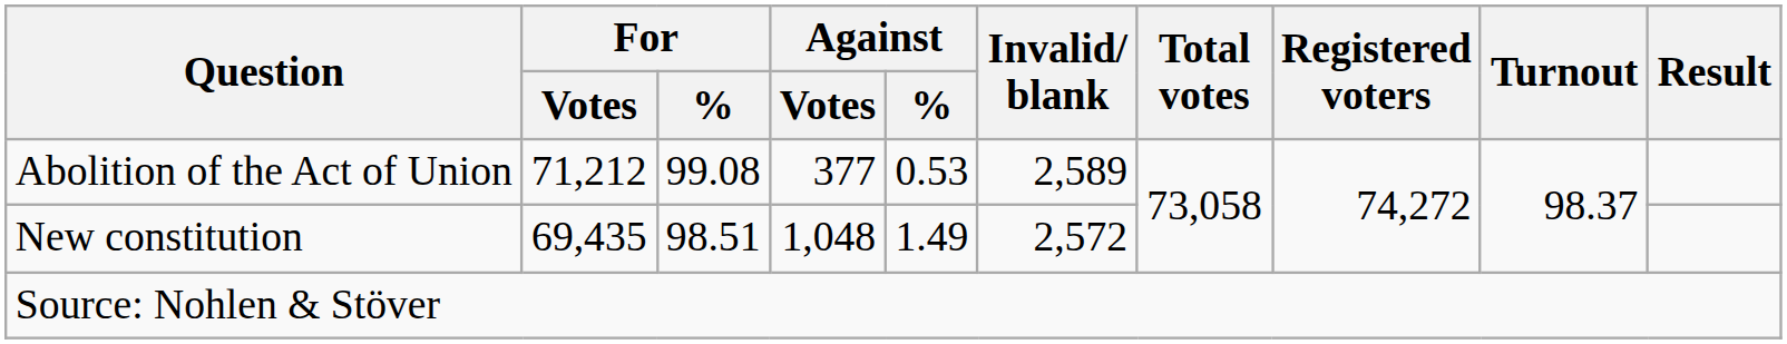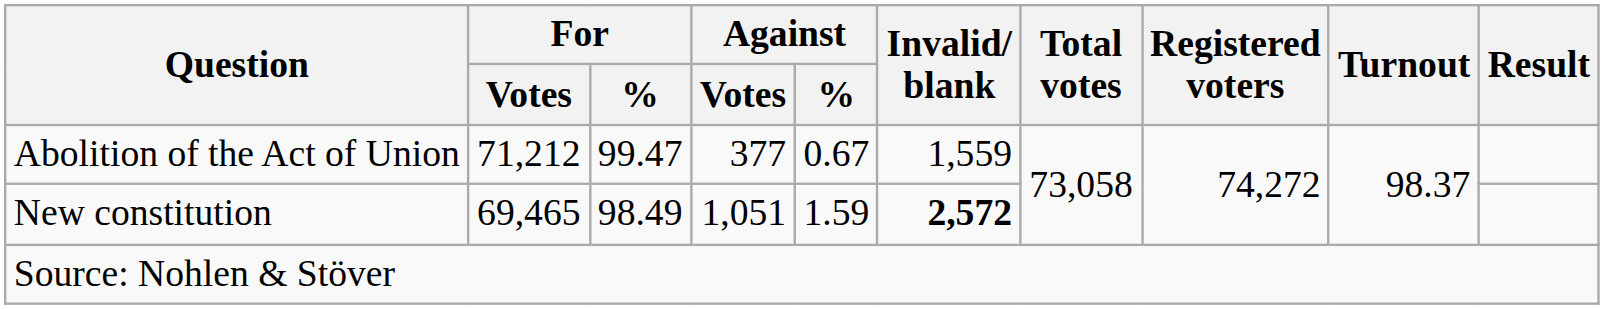Abolition of the Act of Union | For / %: 99.08 -> 99.47
Abolition of the Act of Union | Against / %: 0.53 -> 0.67
Abolition of the Act of Union | Invalid/ blank: 2,589 -> 1,559
New constitution | For / Votes: 69,435 -> 69,465
New constitution | For / %: 98.51 -> 98.49
New constitution | Against / Votes: 1,048 -> 1,051
New constitution | Against / %: 1.49 -> 1.59
New constitution | Invalid/ blank: normal -> bold
